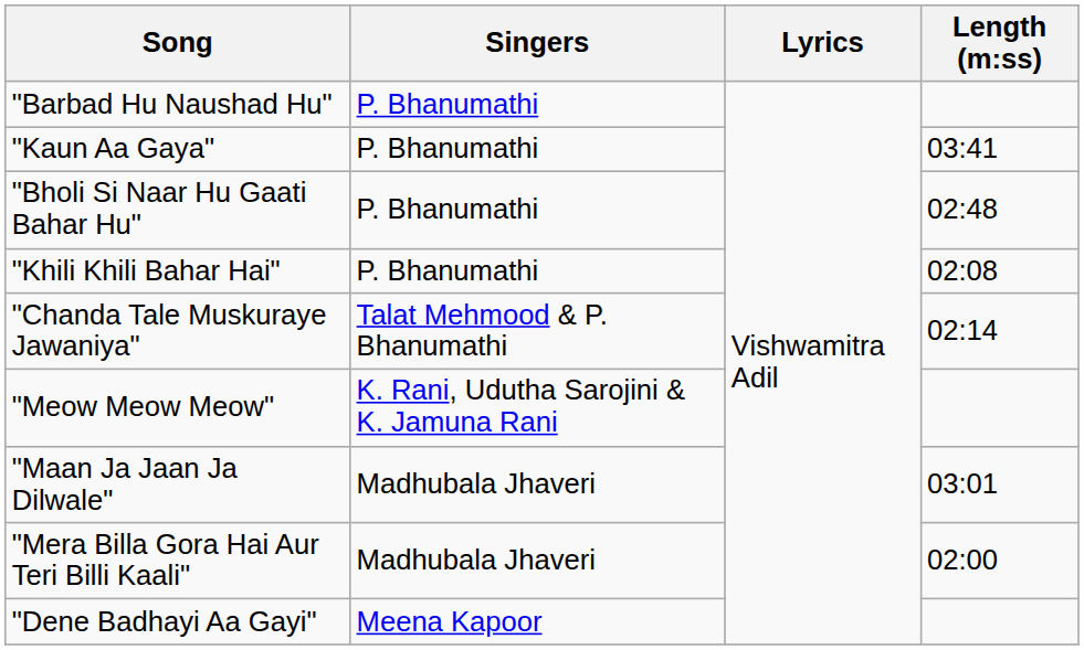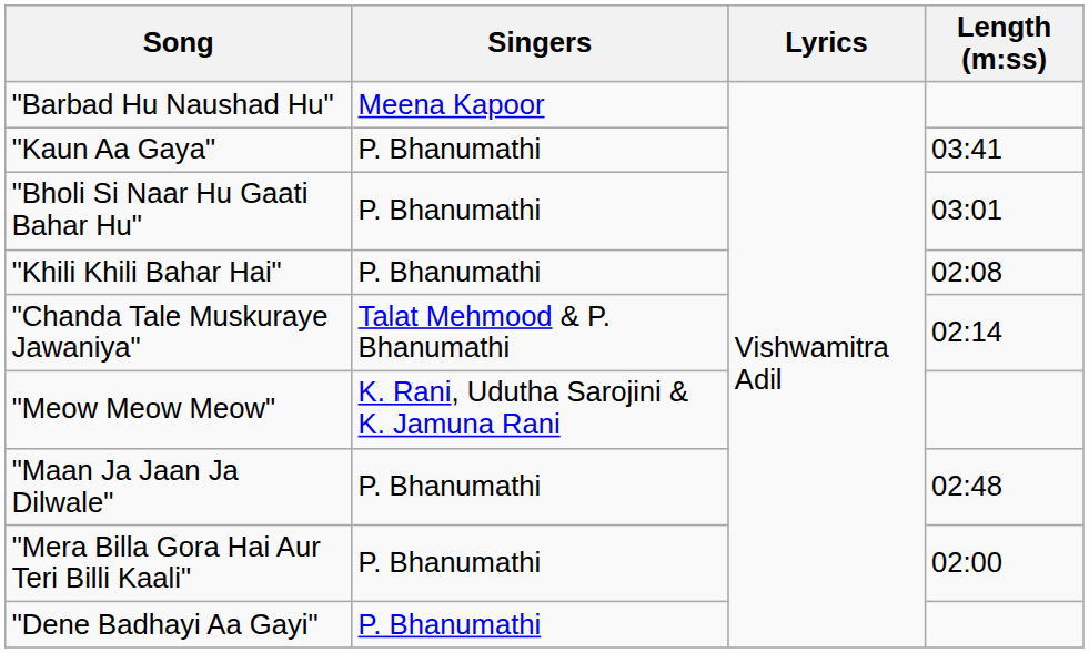"Barbad Hu Naushad Hu" | Singers: P. Bhanumathi -> Meena Kapoor
"Bholi Si Naar Hu Gaati Bahar Hu" | Length (m:ss): 02:48 -> 03:01
"Maan Ja Jaan Ja Dilwale" | Singers: Madhubala Jhaveri -> P. Bhanumathi
"Maan Ja Jaan Ja Dilwale" | Length (m:ss): 03:01 -> 02:48
"Mera Billa Gora Hai Aur Teri Billi Kaali" | Singers: Madhubala Jhaveri -> P. Bhanumathi
"Dene Badhayi Aa Gayi" | Singers: Meena Kapoor -> P. Bhanumathi
